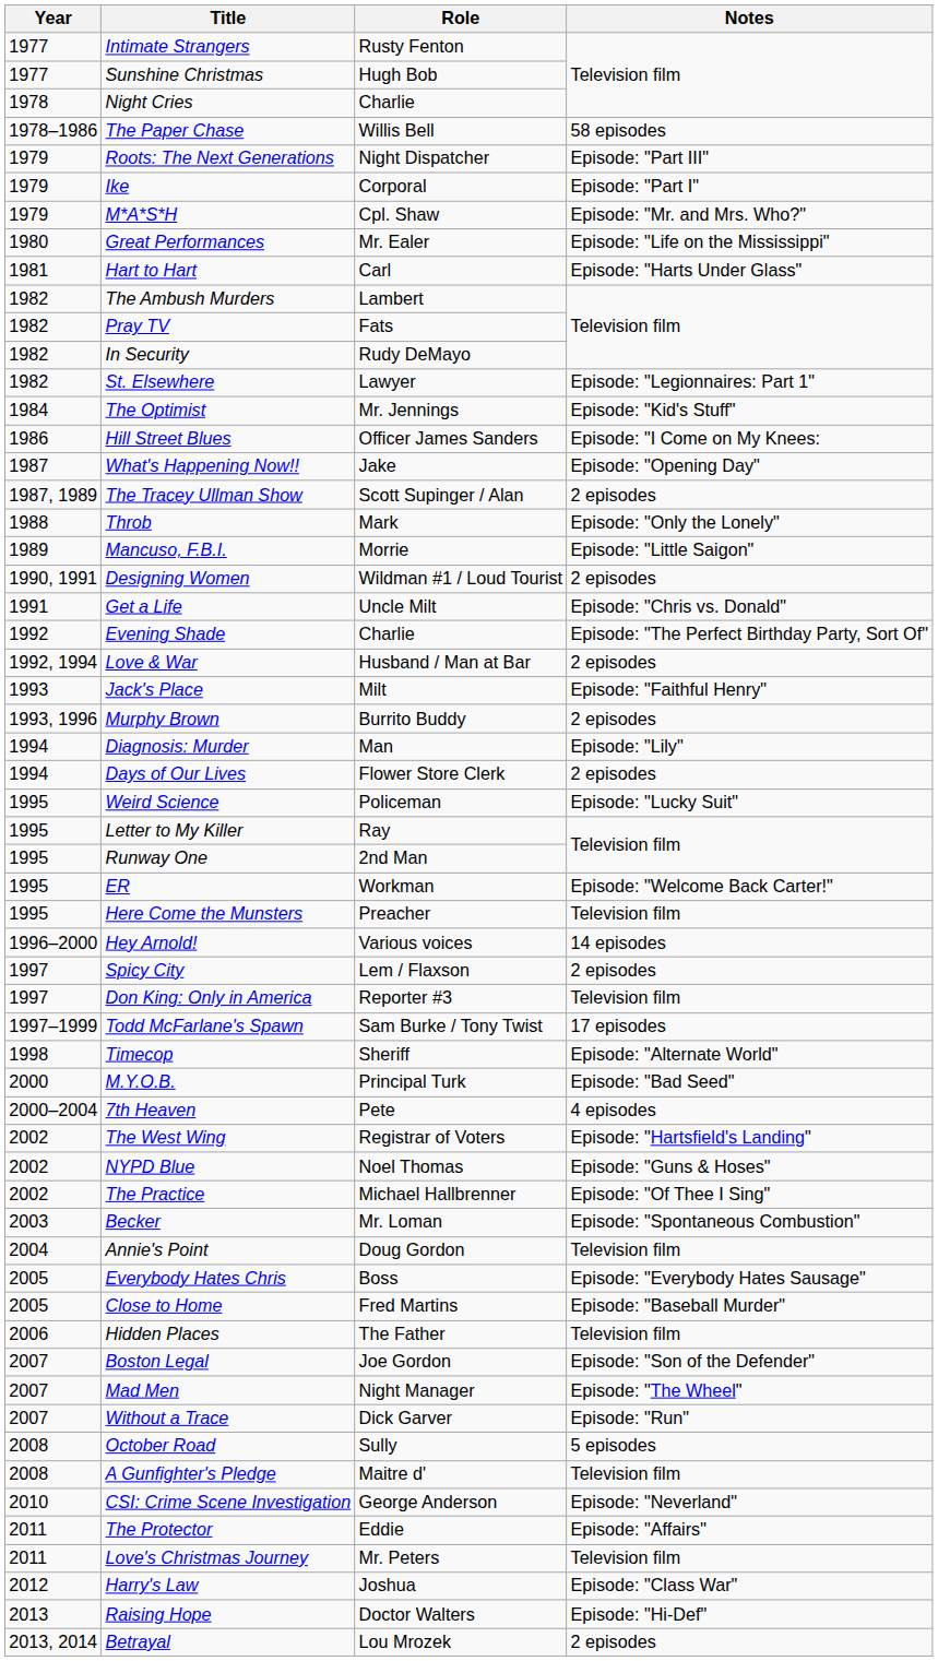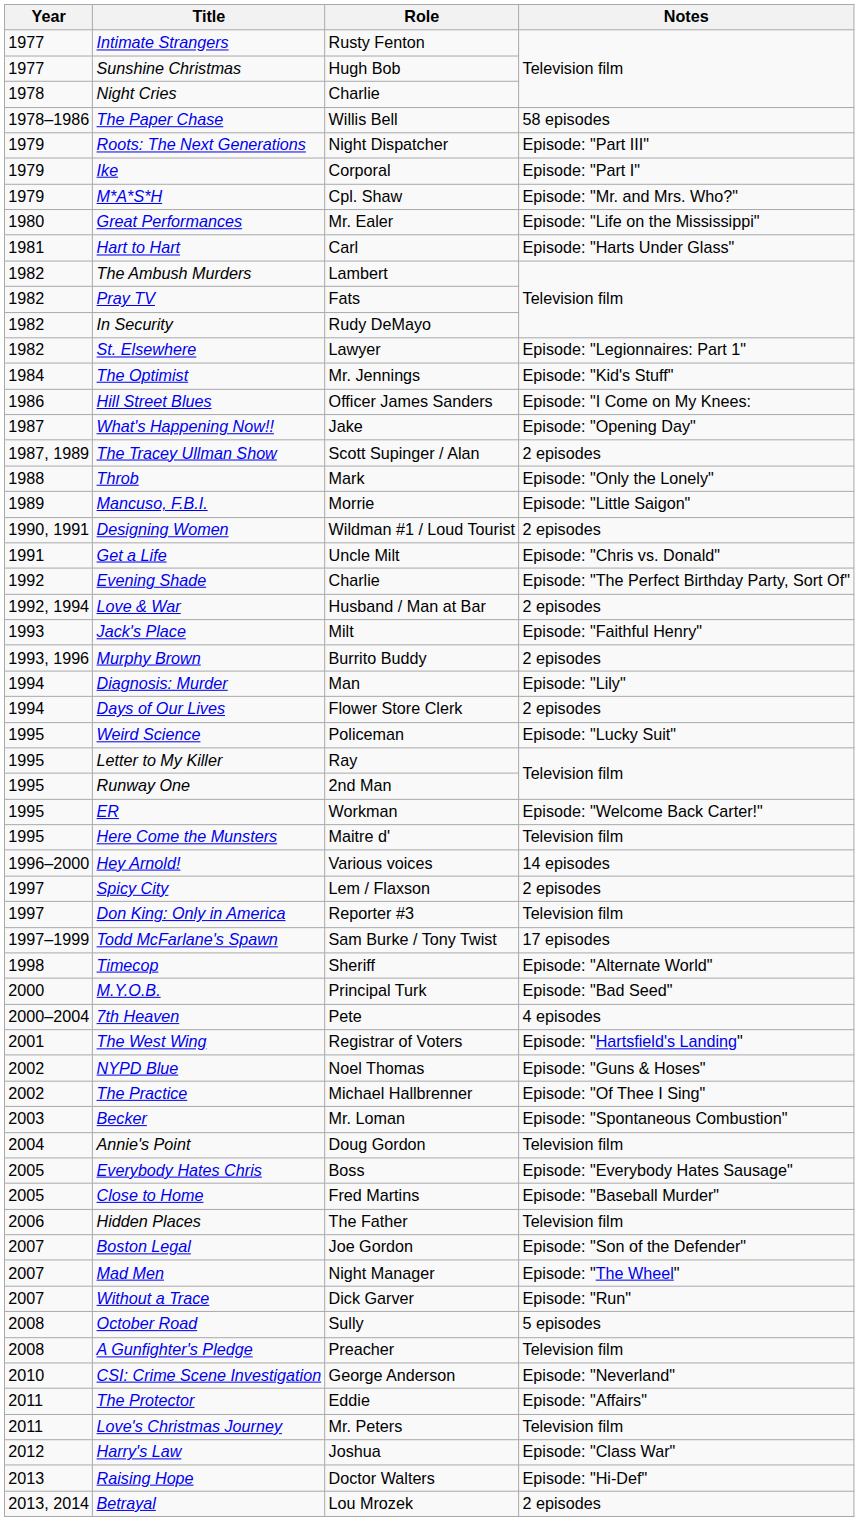Here Come the Munsters | Role: Preacher -> Maitre d'
The West Wing | Year: 2002 -> 2001
A Gunfighter's Pledge | Role: Maitre d' -> Preacher
